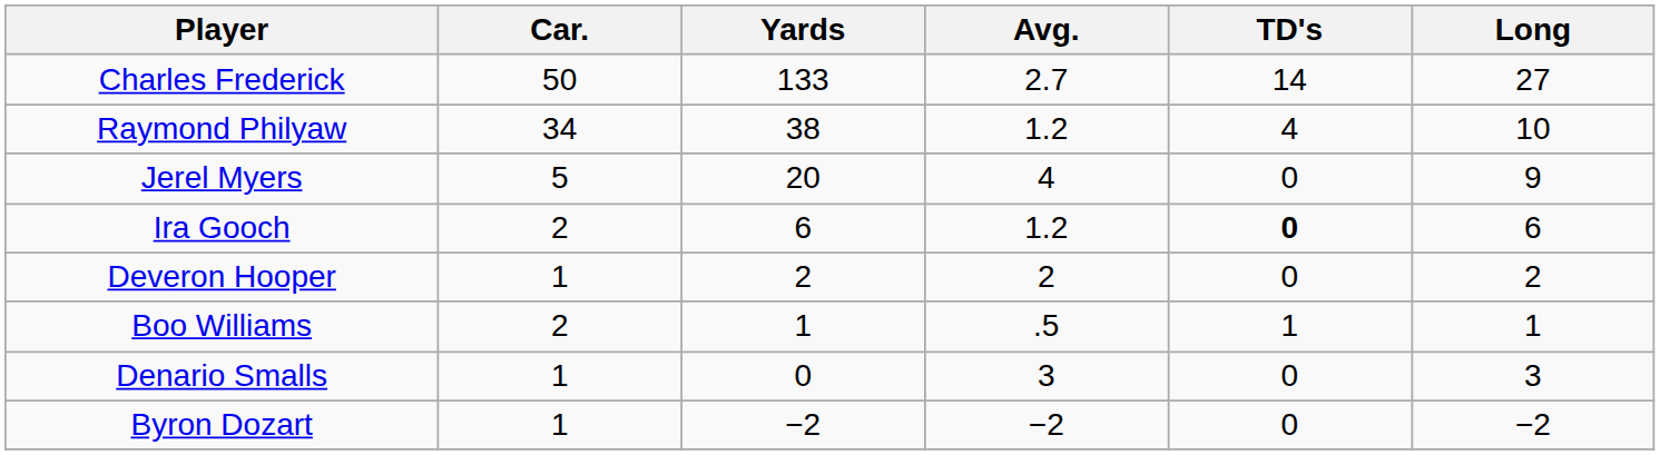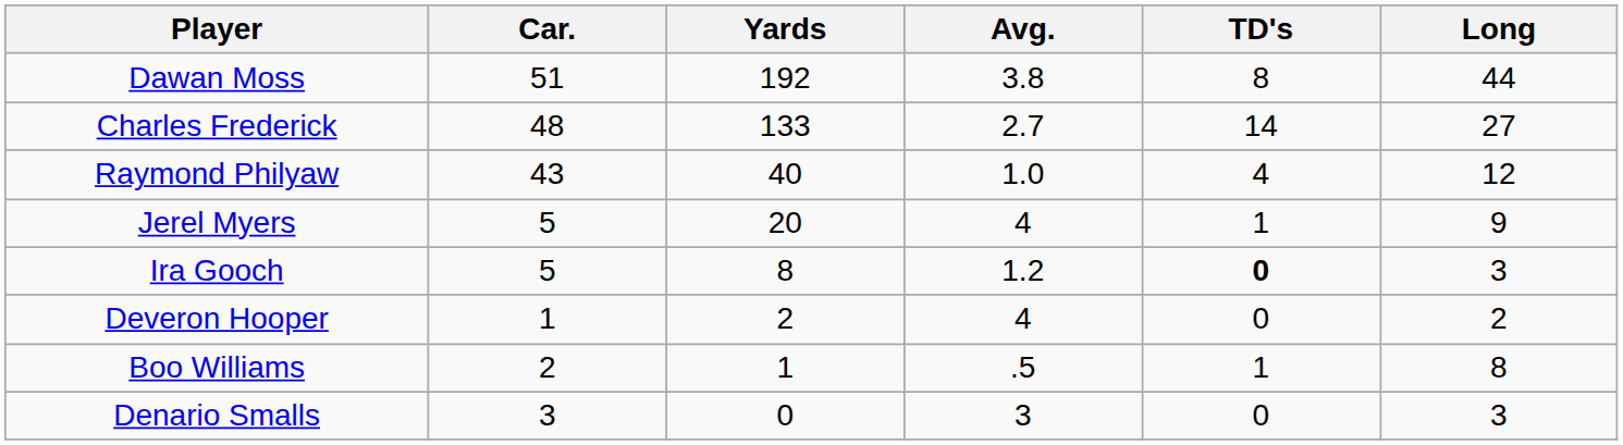+ row: Dawan Moss | 51 | 192 | 3.8 | 8 | 44
Charles Frederick | Car.: 50 -> 48
Raymond Philyaw | Car.: 34 -> 43
Raymond Philyaw | Yards: 38 -> 40
Raymond Philyaw | Avg.: 1.2 -> 1.0
Raymond Philyaw | Long: 10 -> 12
Jerel Myers | TD's: 0 -> 1
Ira Gooch | Car.: 2 -> 5
Ira Gooch | Yards: 6 -> 8
Ira Gooch | Long: 6 -> 3
Deveron Hooper | Avg.: 2 -> 4
Boo Williams | Long: 1 -> 8
Denario Smalls | Car.: 1 -> 3
- row: Byron Dozart | 1 | −2 | −2 | 0 | −2
